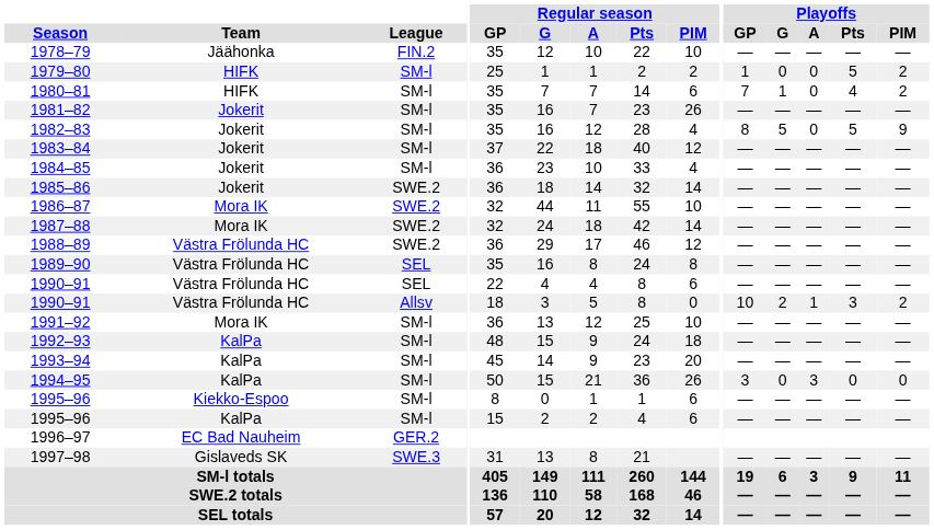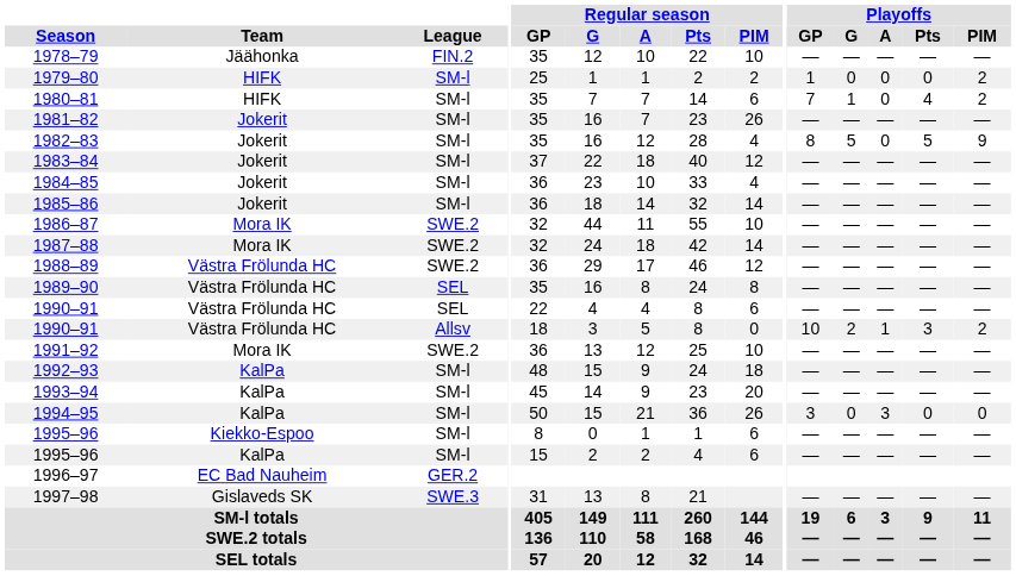1979–80 | Playoffs / Pts: 5 -> 0
1985–86 | League: SWE.2 -> SM-l
1991–92 | League: SM-l -> SWE.2
